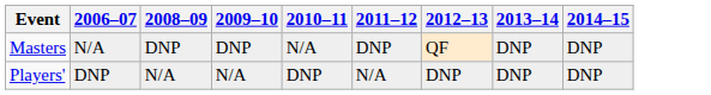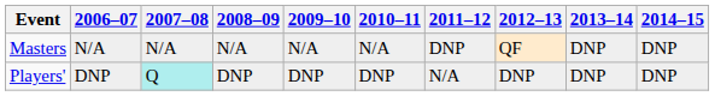+ column: 2007–08 | N/A | Q
Masters | 2008–09: DNP -> N/A
Masters | 2009–10: DNP -> N/A
Players' | 2008–09: N/A -> DNP
Players' | 2009–10: N/A -> DNP
